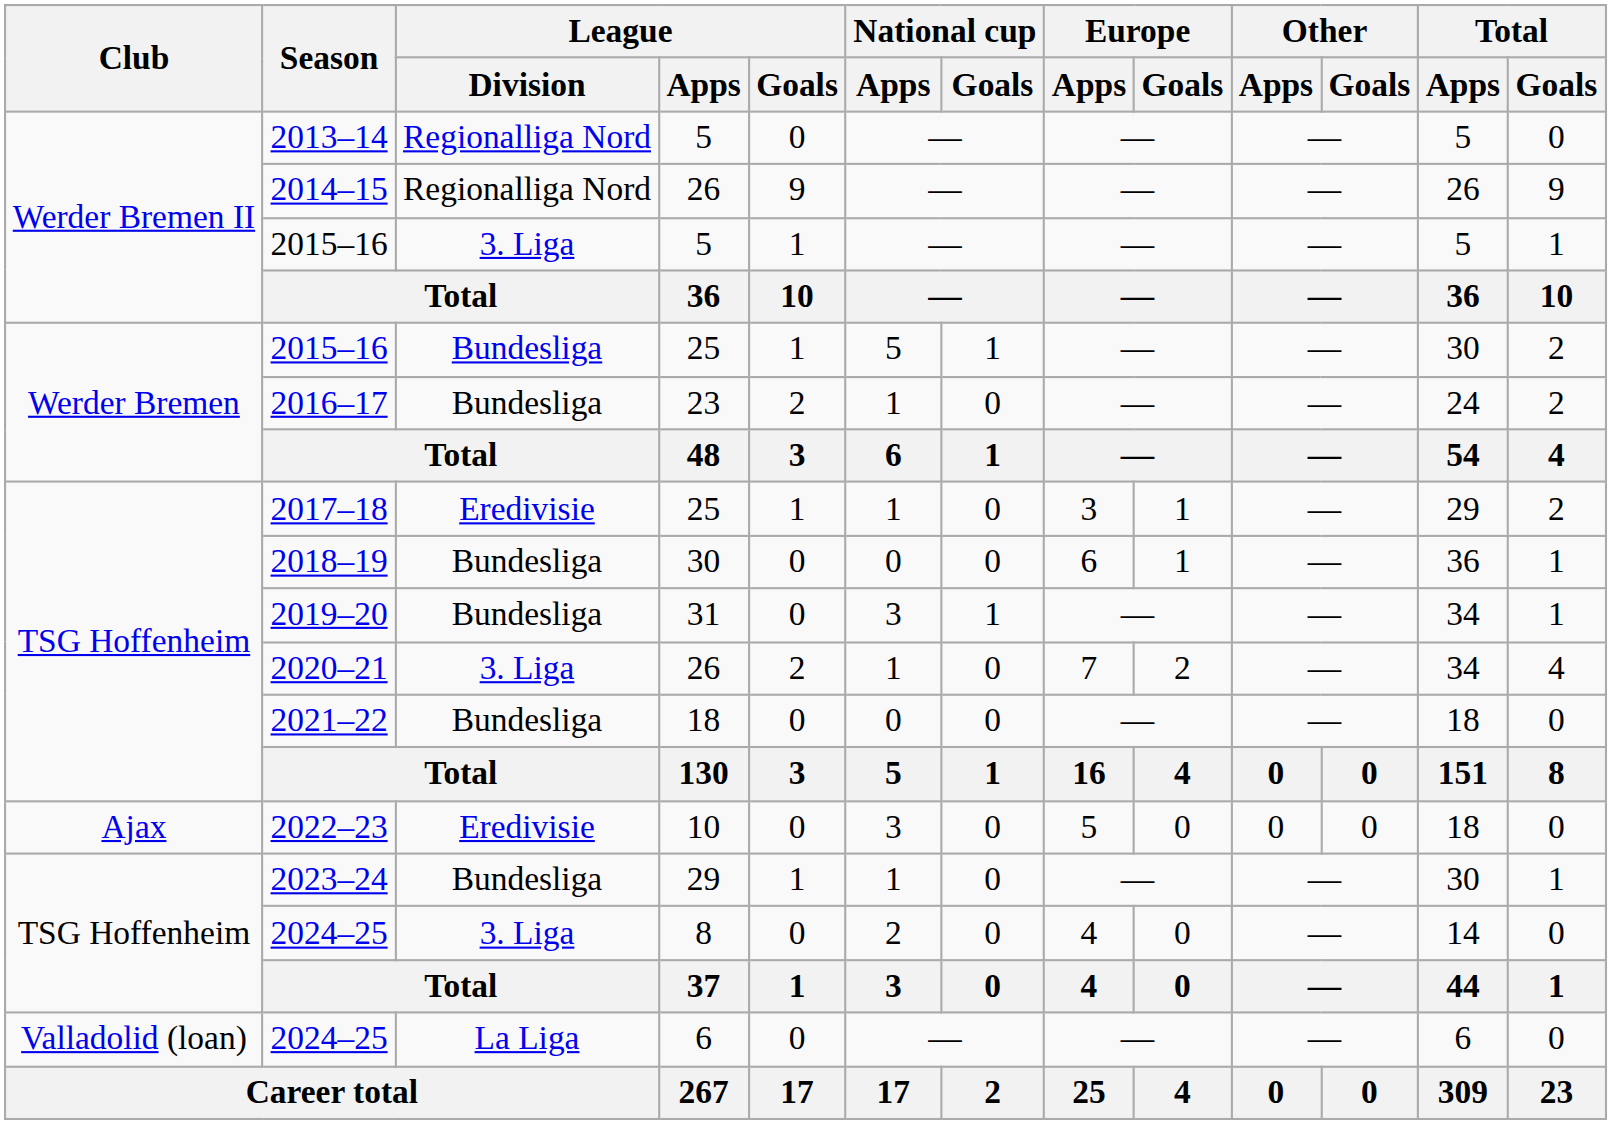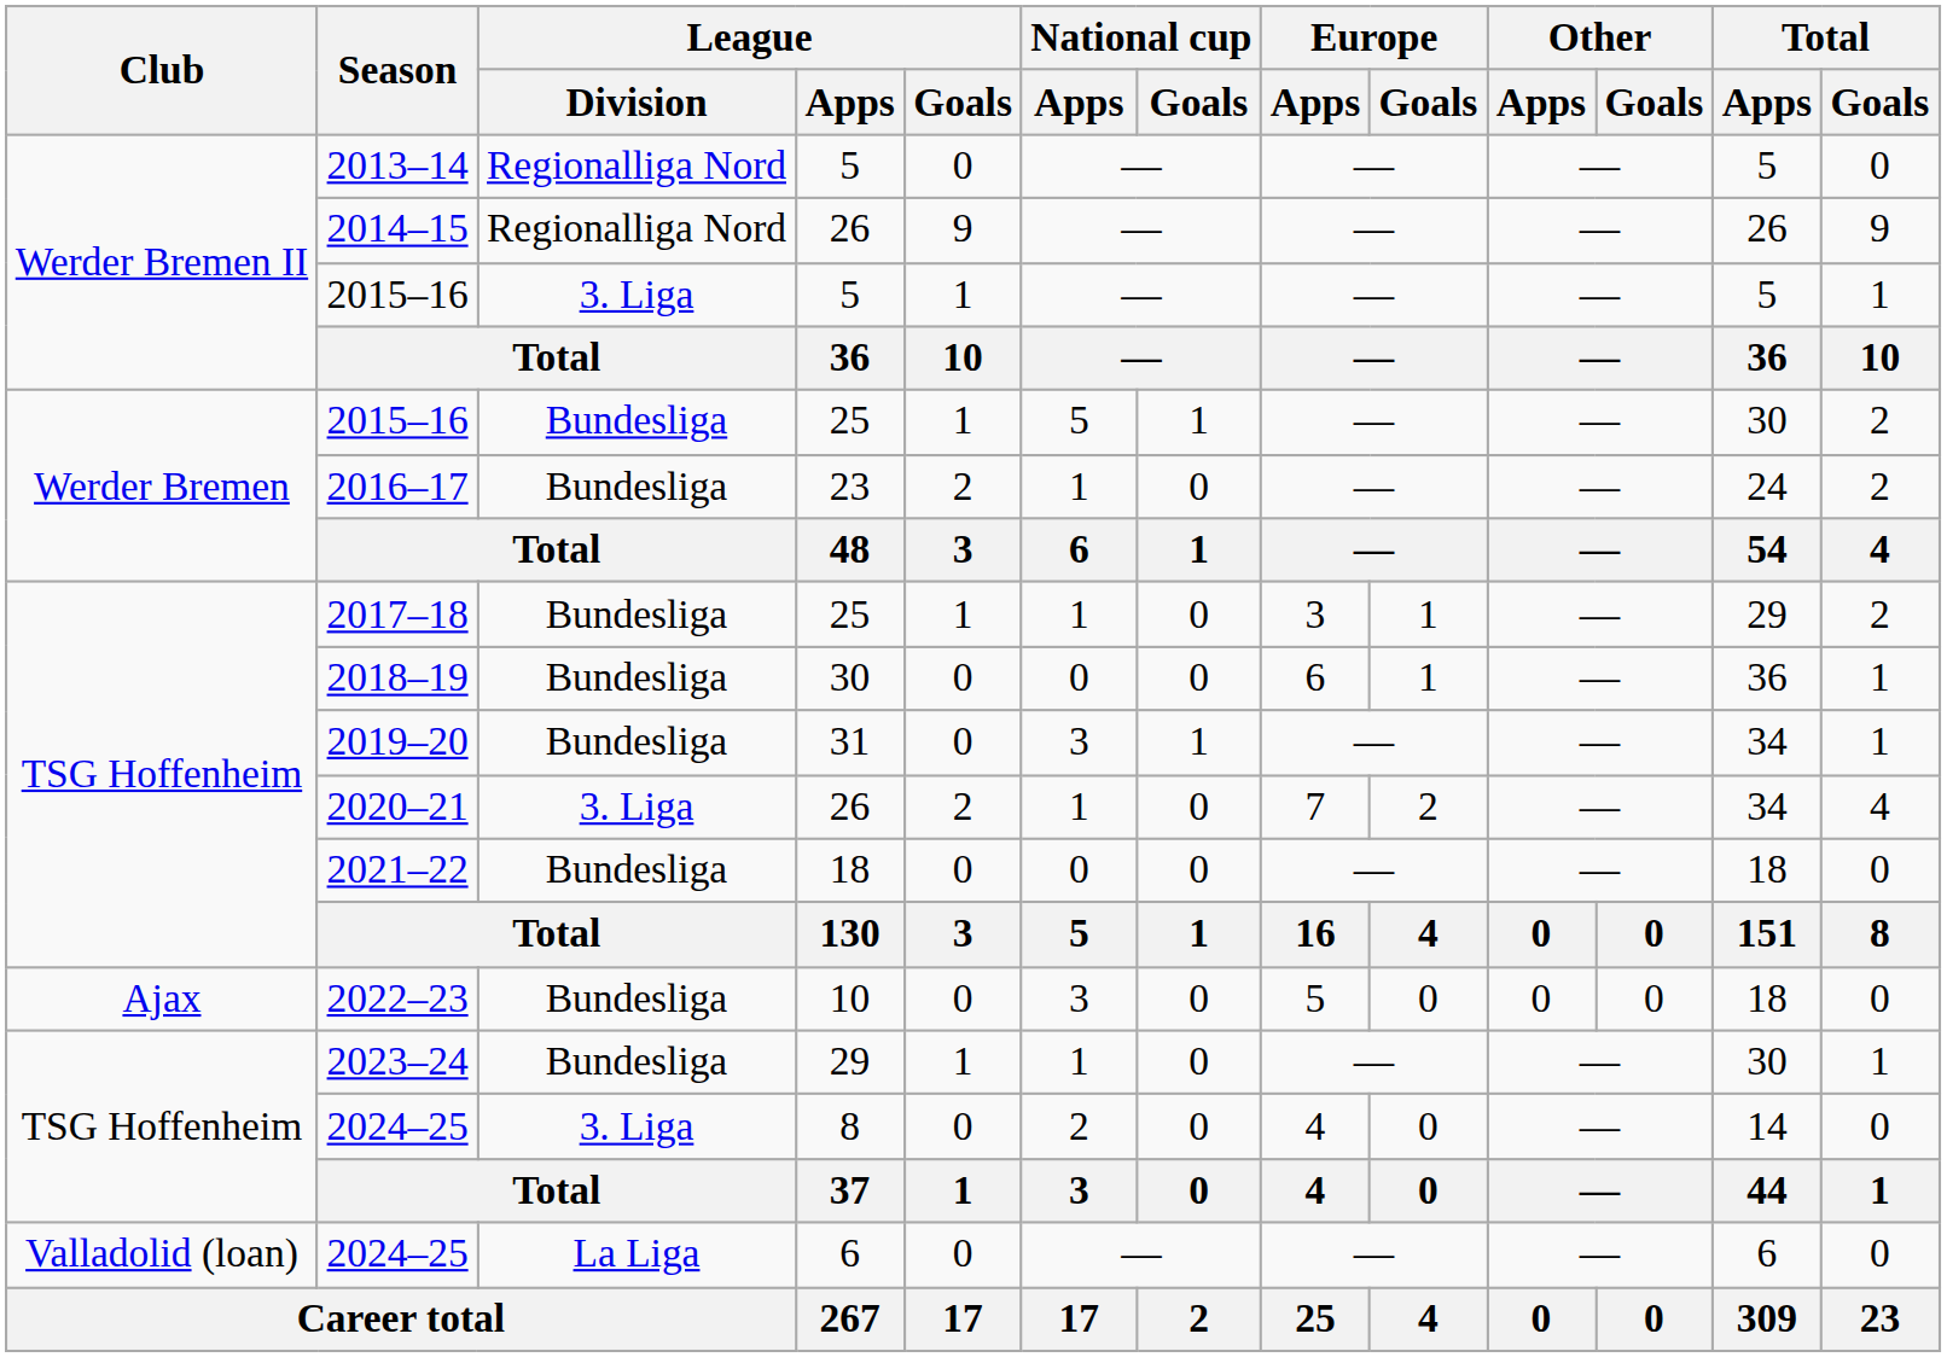2017–18 | League / Division: Eredivisie -> Bundesliga
2022–23 | League / Division: Eredivisie -> Bundesliga
